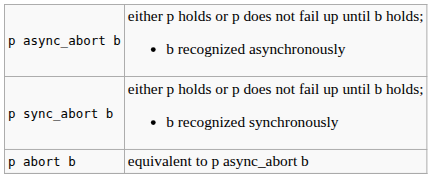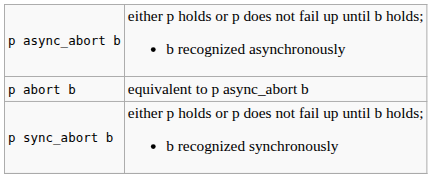rows swapped: p sync_abort b <-> p abort b
